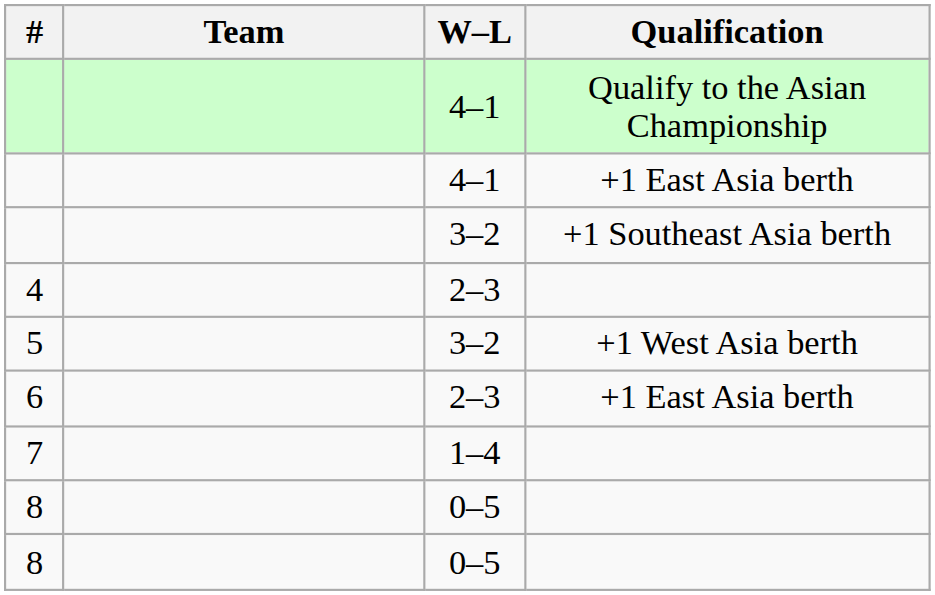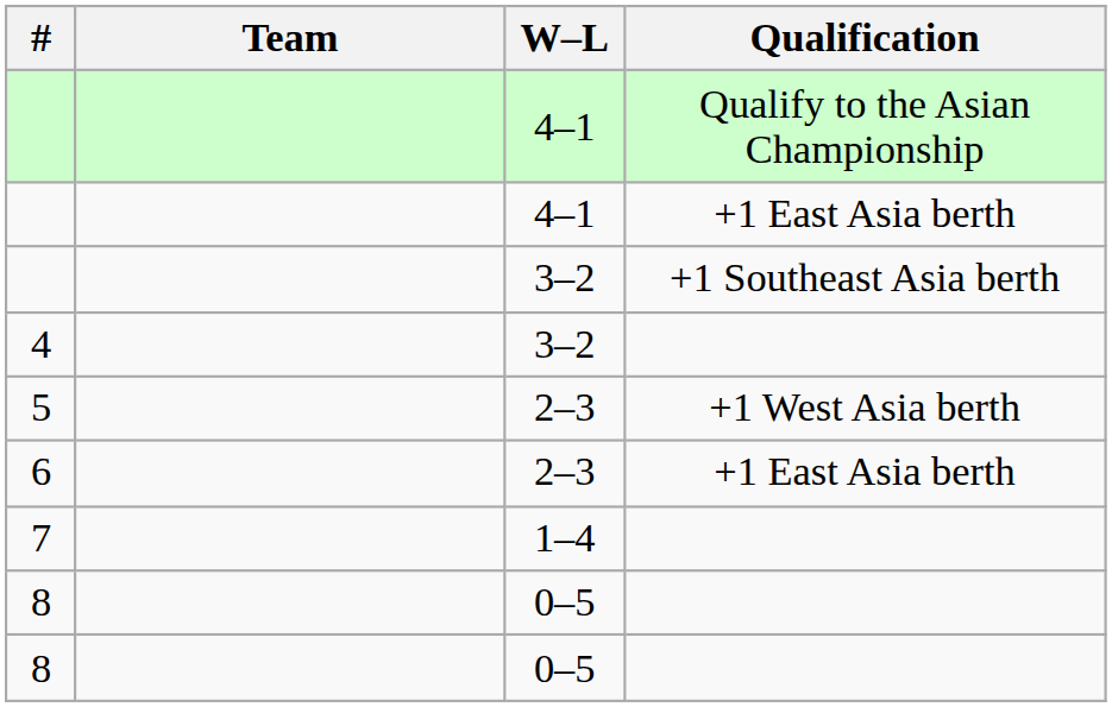4 | W–L: 2–3 -> 3–2
5 | W–L: 3–2 -> 2–3
